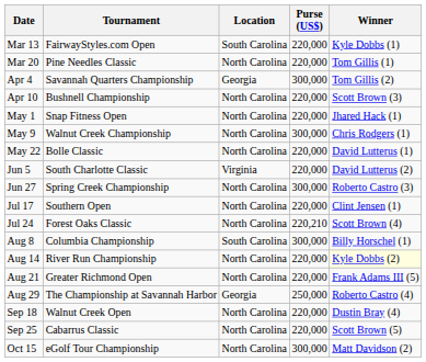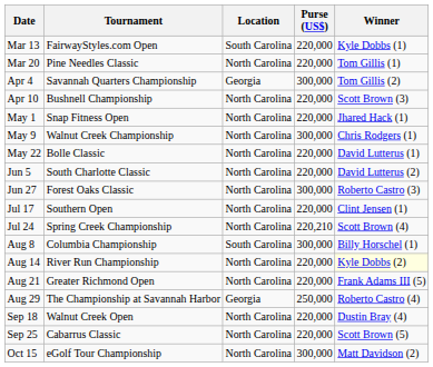Jun 5 | Location: Virginia -> North Carolina
Jun 27 | Tournament: Spring Creek Championship -> Forest Oaks Classic
Jul 24 | Tournament: Forest Oaks Classic -> Spring Creek Championship
